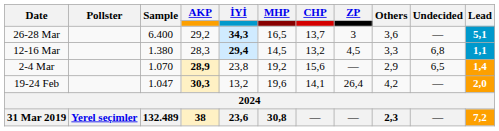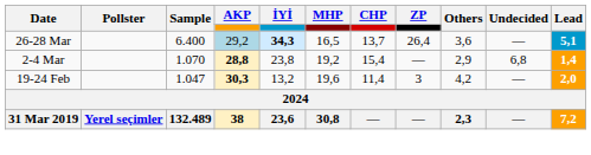26-28 Mar | AKP: no background -> lightblue background
26-28 Mar | ZP: 3 -> 26,4
- row: 12-16 Mar | 1.380 | 28,3 | 29,4 | 14,5 | 13,2 | 4,5 | 3,3 | 6,8 | 1,1
2-4 Mar | AKP: 28,9 -> 28,8
2-4 Mar | CHP: 15,6 -> 15,4
2-4 Mar | Undecided: 6,5 -> 6,8
19-24 Feb | CHP: 14,1 -> 11,4
19-24 Feb | ZP: 26,4 -> 3
